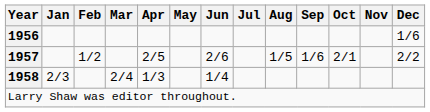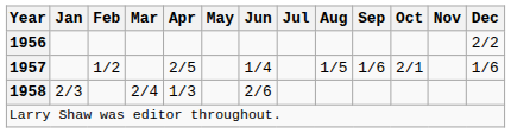1956 | Dec: 1/6 -> 2/2
1957 | Jun: 2/6 -> 1/4
1957 | Dec: 2/2 -> 1/6
1958 | Jun: 1/4 -> 2/6
